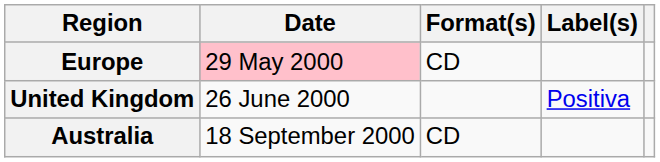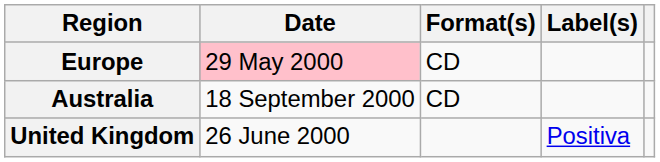rows swapped: United Kingdom <-> Australia
